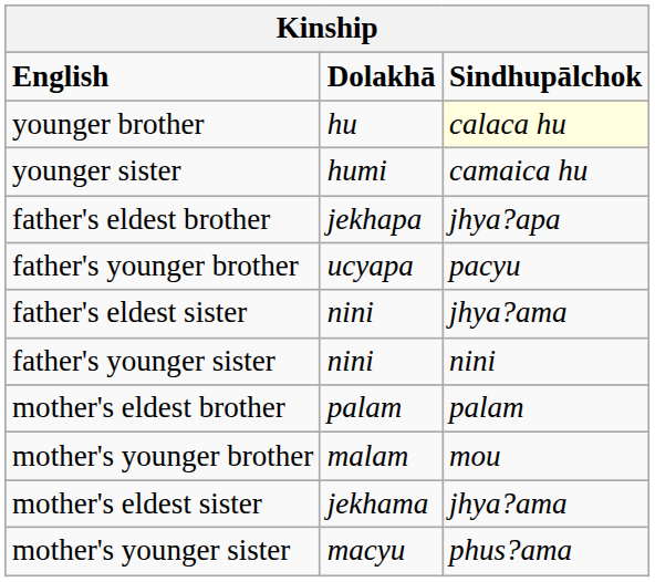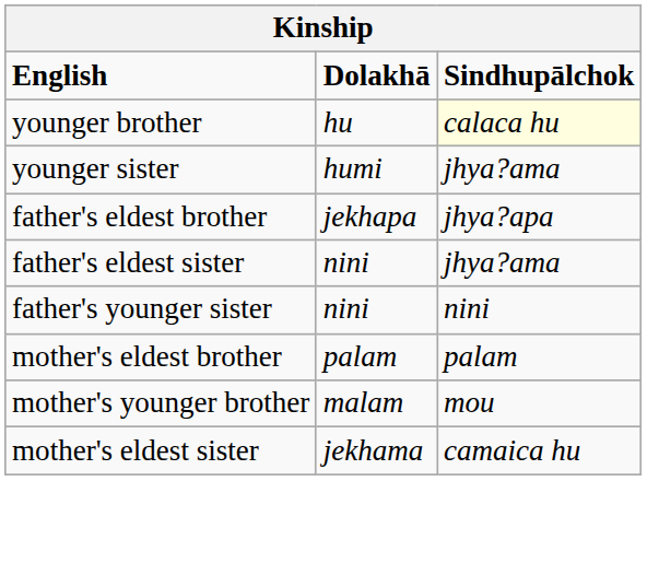younger sister | Sindhupālchok: camaica hu -> jhya?ama
- row: father's younger brother | ucyapa | pacyu
mother's eldest sister | Sindhupālchok: jhya?ama -> camaica hu
- row: mother's younger sister | macyu | phus?ama
